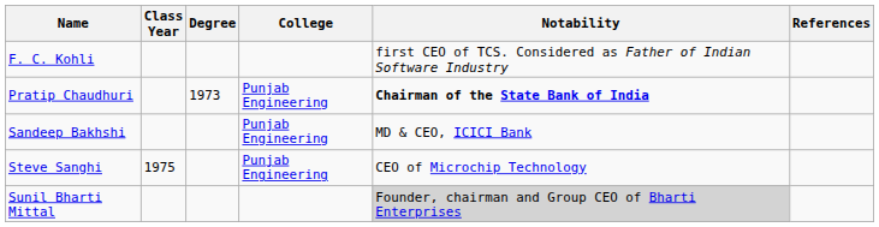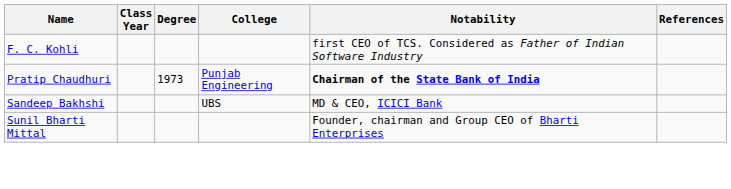Sandeep Bakhshi | College: Punjab Engineering -> UBS
- row: Steve Sanghi | 1975 | Punjab Engineering | CEO of Microchip Technology
Sunil Bharti Mittal | Notability: lightgrey background -> no background
